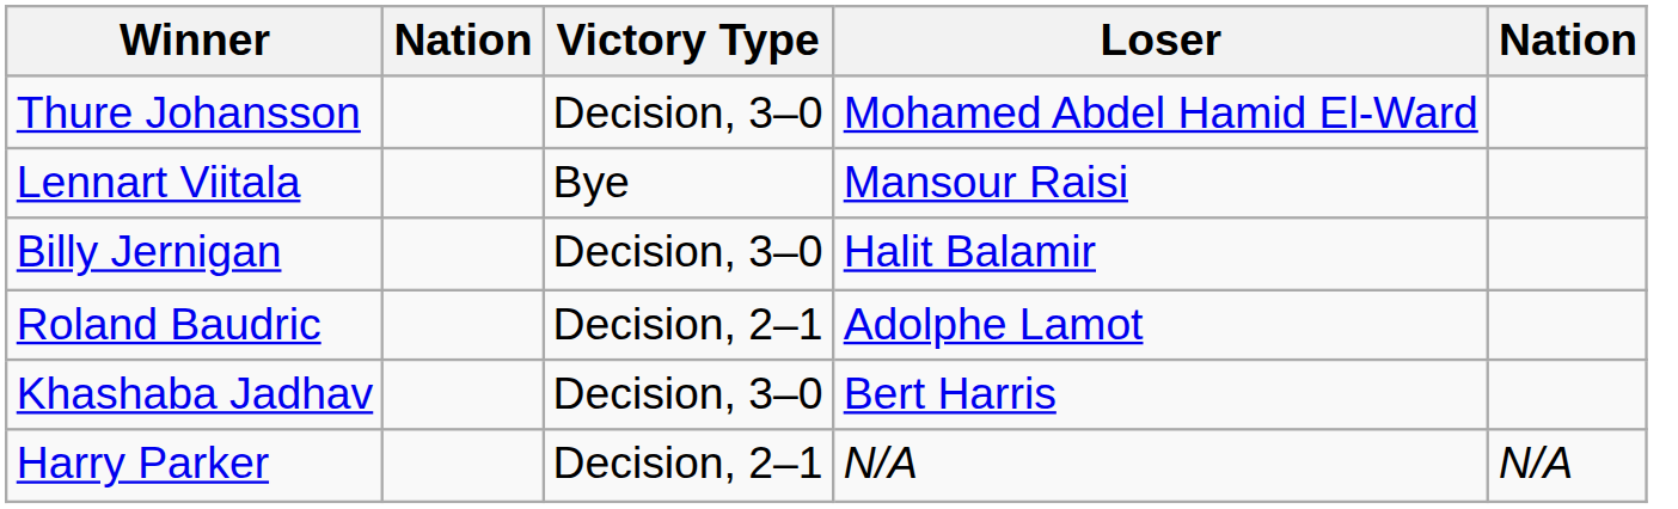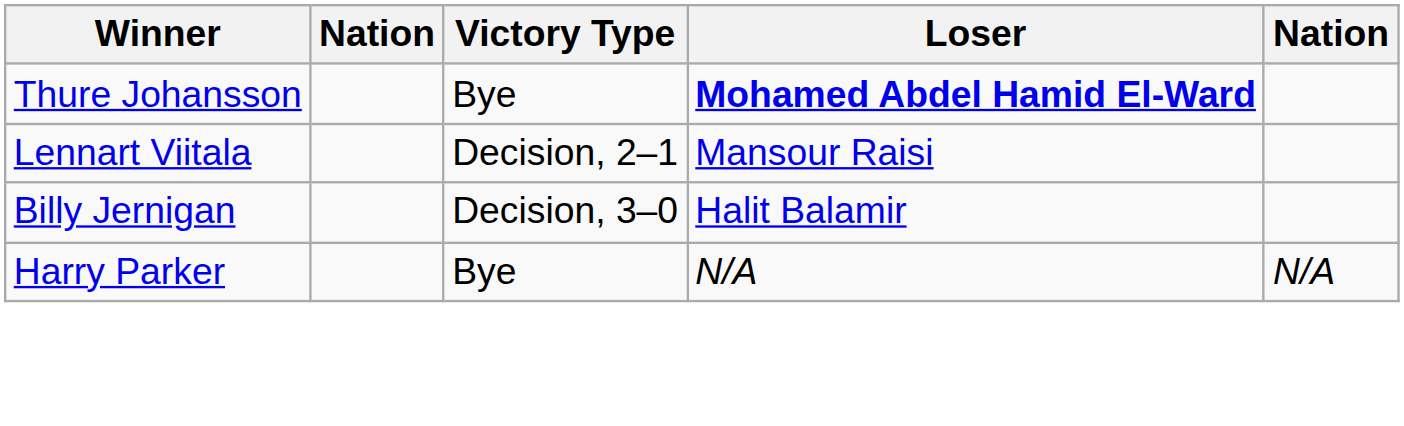Thure Johansson | Victory Type: Decision, 3–0 -> Bye
Thure Johansson | Loser: normal -> bold
Lennart Viitala | Victory Type: Bye -> Decision, 2–1
- row: Roland Baudric | Decision, 2–1 | Adolphe Lamot
- row: Khashaba Jadhav | Decision, 3–0 | Bert Harris
Harry Parker | Victory Type: Decision, 2–1 -> Bye
